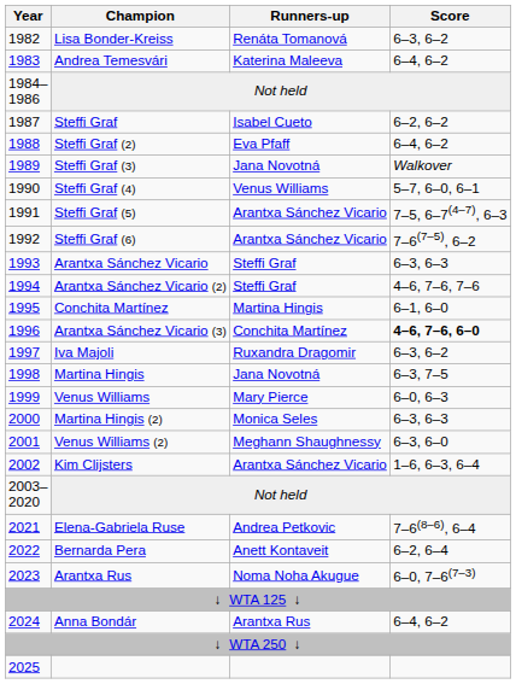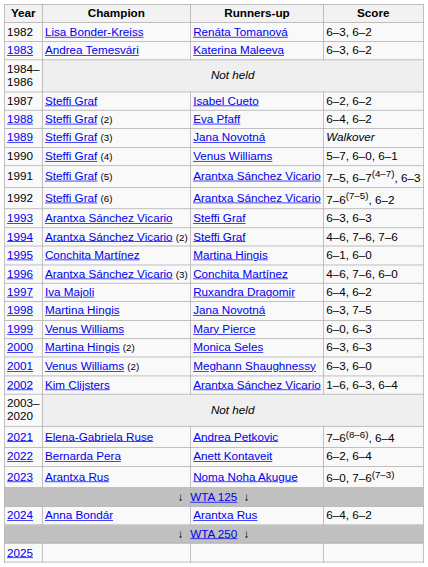Andrea Temesvári | Score: 6–4, 6–2 -> 6–3, 6–2
Arantxa Sánchez Vicario (3) | Score: bold -> normal
Iva Majoli | Score: 6–3, 6–2 -> 6–4, 6–2
